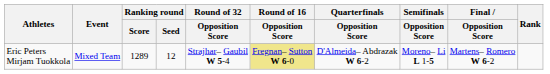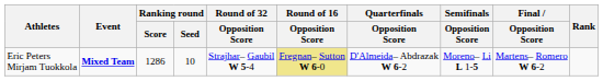Eric Peters Mirjam Tuokkola | Event: normal -> bold
Eric Peters Mirjam Tuokkola | Ranking round / Score: 1289 -> 1286
Eric Peters Mirjam Tuokkola | Ranking round / Seed: 12 -> 10
